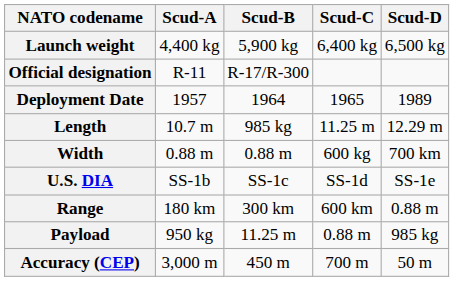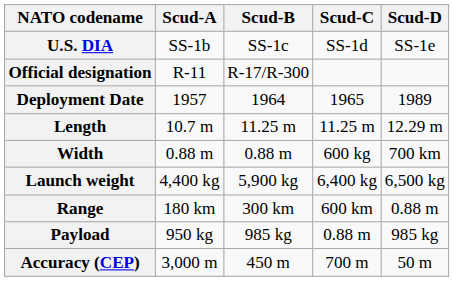rows swapped: U.S. DIA <-> Launch weight
Length | Scud-B: 985 kg -> 11.25 m
Payload | Scud-B: 11.25 m -> 985 kg
